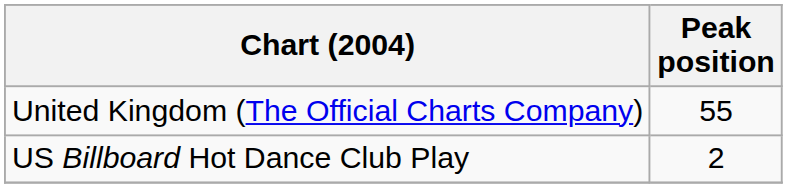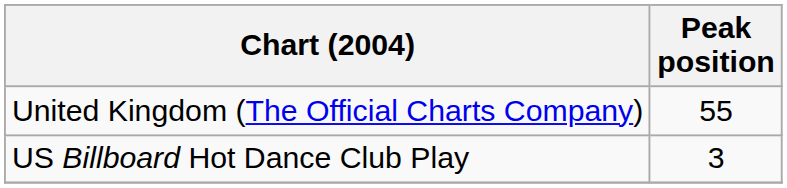US Billboard Hot Dance Club Play | Peak position: 2 -> 3
